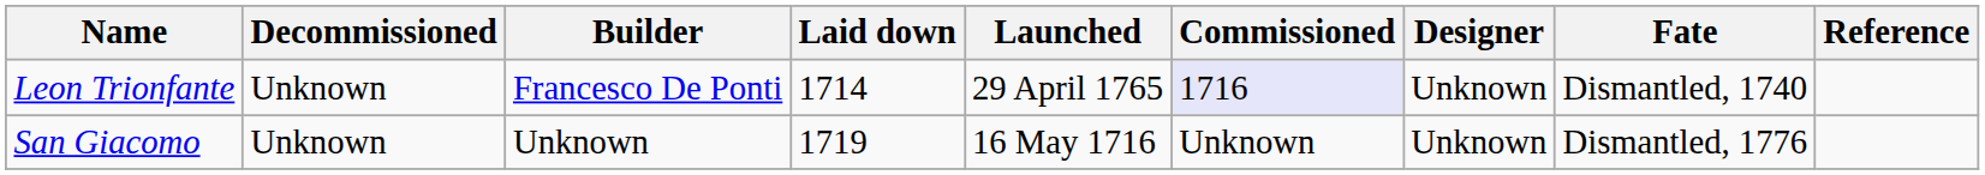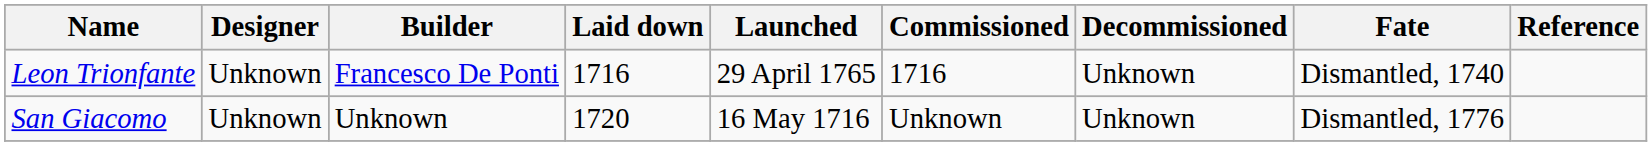columns swapped: Designer <-> Decommissioned
Leon Trionfante | Laid down: 1714 -> 1716
Leon Trionfante | Commissioned: lavender background -> no background
San Giacomo | Laid down: 1719 -> 1720
